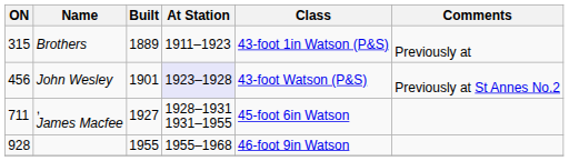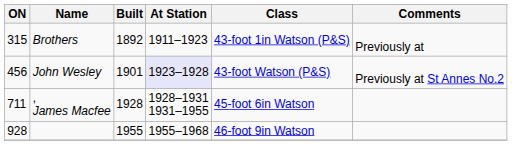Brothers | Built: 1889 -> 1892
, James Macfee | Built: 1927 -> 1928
